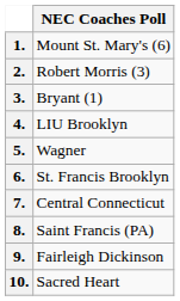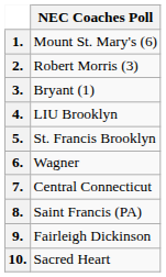5. | NEC Coaches Poll: Wagner -> St. Francis Brooklyn
6. | NEC Coaches Poll: St. Francis Brooklyn -> Wagner
